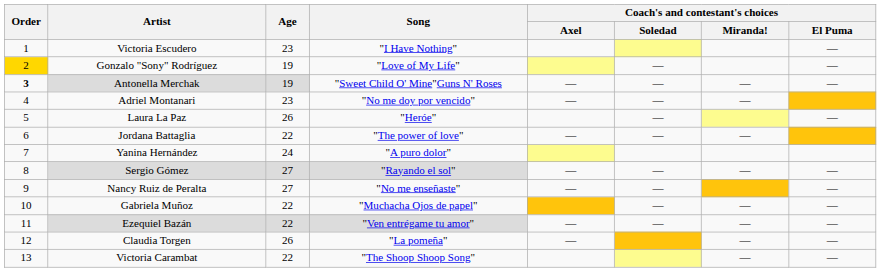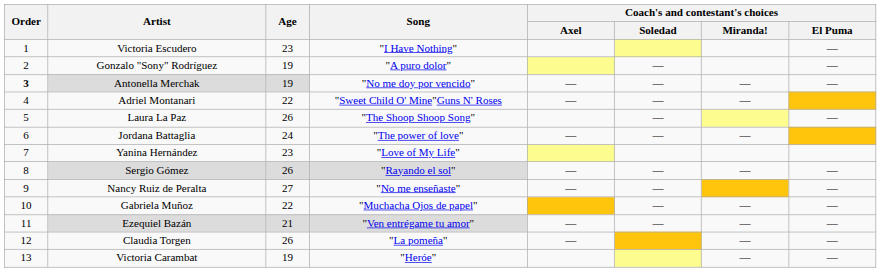Gonzalo "Sony" Rodríguez | Order: gold background -> no background
Gonzalo "Sony" Rodríguez | Song: "Love of My Life" -> "A puro dolor"
Antonella Merchak | Song: "Sweet Child O' Mine"Guns N' Roses -> "No me doy por vencido"
Adriel Montanari | Age: 23 -> 22
Adriel Montanari | Song: "No me doy por vencido" -> "Sweet Child O' Mine"Guns N' Roses
Laura La Paz | Song: "Heróe" -> "The Shoop Shoop Song"
Jordana Battaglia | Age: 22 -> 24
Yanina Hernández | Age: 24 -> 23
Yanina Hernández | Song: "A puro dolor" -> "Love of My Life"
Sergio Gómez | Age: 27 -> 26
Ezequiel Bazán | Age: 22 -> 21
Victoria Carambat | Age: 22 -> 19
Victoria Carambat | Song: "The Shoop Shoop Song" -> "Heróe"
